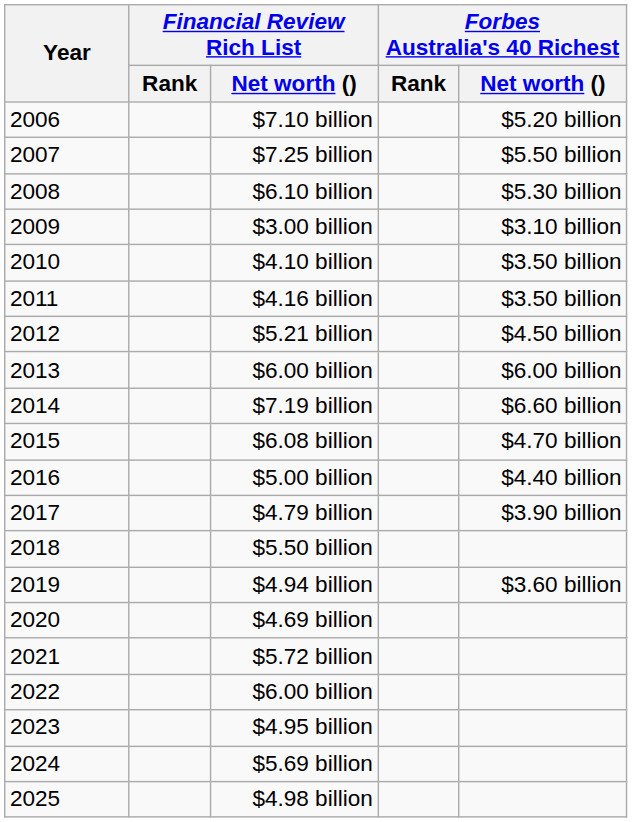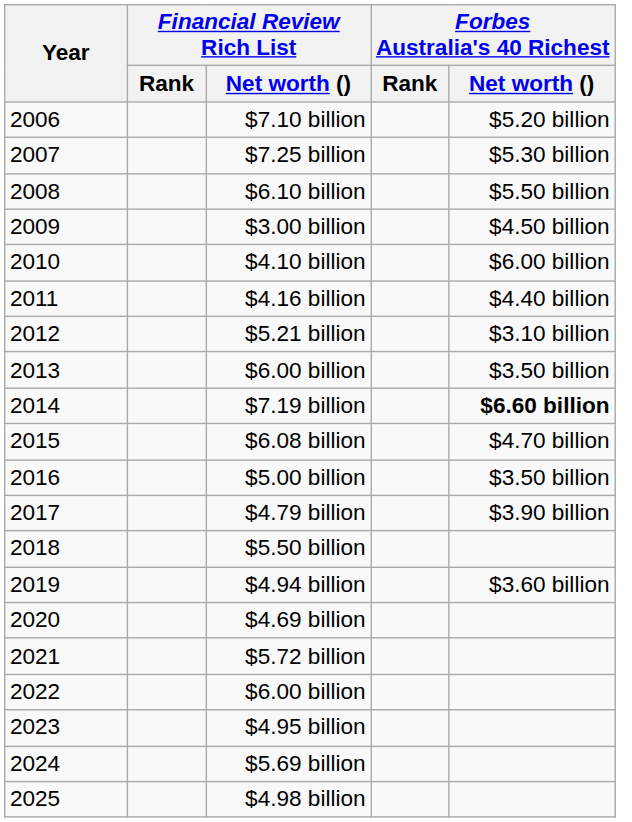$7.25 billion | Forbes Australia's 40 Richest / Net worth (): $5.50 billion -> $5.30 billion
$6.10 billion | Forbes Australia's 40 Richest / Net worth (): $5.30 billion -> $5.50 billion
$3.00 billion | Forbes Australia's 40 Richest / Net worth (): $3.10 billion -> $4.50 billion
$4.10 billion | Forbes Australia's 40 Richest / Net worth (): $3.50 billion -> $6.00 billion
$4.16 billion | Forbes Australia's 40 Richest / Net worth (): $3.50 billion -> $4.40 billion
$5.21 billion | Forbes Australia's 40 Richest / Net worth (): $4.50 billion -> $3.10 billion
2013 / $6.00 billion | Forbes Australia's 40 Richest / Net worth (): $6.00 billion -> $3.50 billion
$7.19 billion | Forbes Australia's 40 Richest / Net worth (): normal -> bold
$5.00 billion | Forbes Australia's 40 Richest / Net worth (): $4.40 billion -> $3.50 billion
